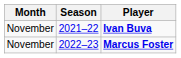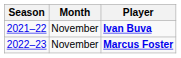columns swapped: Season <-> Month
